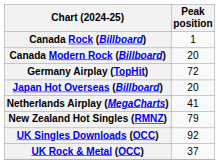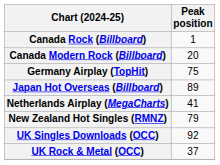Germany Airplay (TopHit) | Peak position: 72 -> 75
Japan Hot Overseas (Billboard) | Peak position: 20 -> 89
